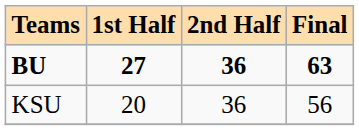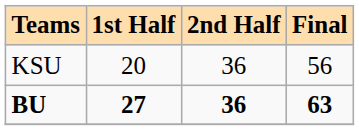rows swapped: BU <-> KSU
